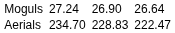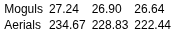Aerials | column 3: 234.70 -> 234.67
Aerials | column 7: 222.47 -> 222.44
